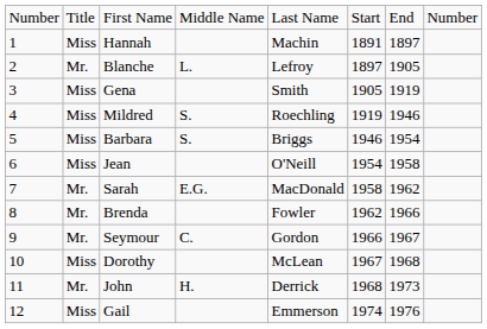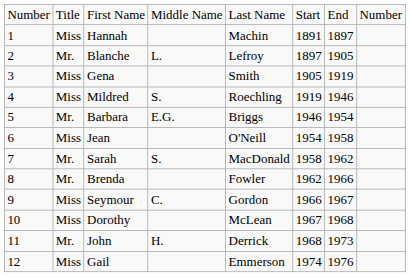Barbara | column 2: Miss -> Mr.
Barbara | column 4: S. -> E.G.
Sarah | column 4: E.G. -> S.
Seymour | column 2: Mr. -> Miss
